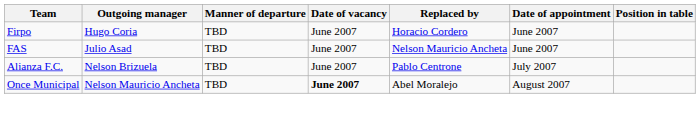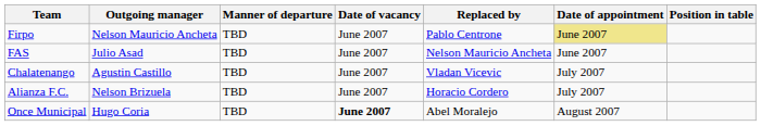Firpo | Outgoing manager: Hugo Coria -> Nelson Mauricio Ancheta
Firpo | Replaced by: Horacio Cordero -> Pablo Centrone
Firpo | Date of appointment: no background -> khaki background
+ row: Chalatenango | Agustin Castillo | TBD | June 2007 | Vladan Vicevic | July 2007
Alianza F.C. | Replaced by: Pablo Centrone -> Horacio Cordero
Once Municipal | Outgoing manager: Nelson Mauricio Ancheta -> Hugo Coria
